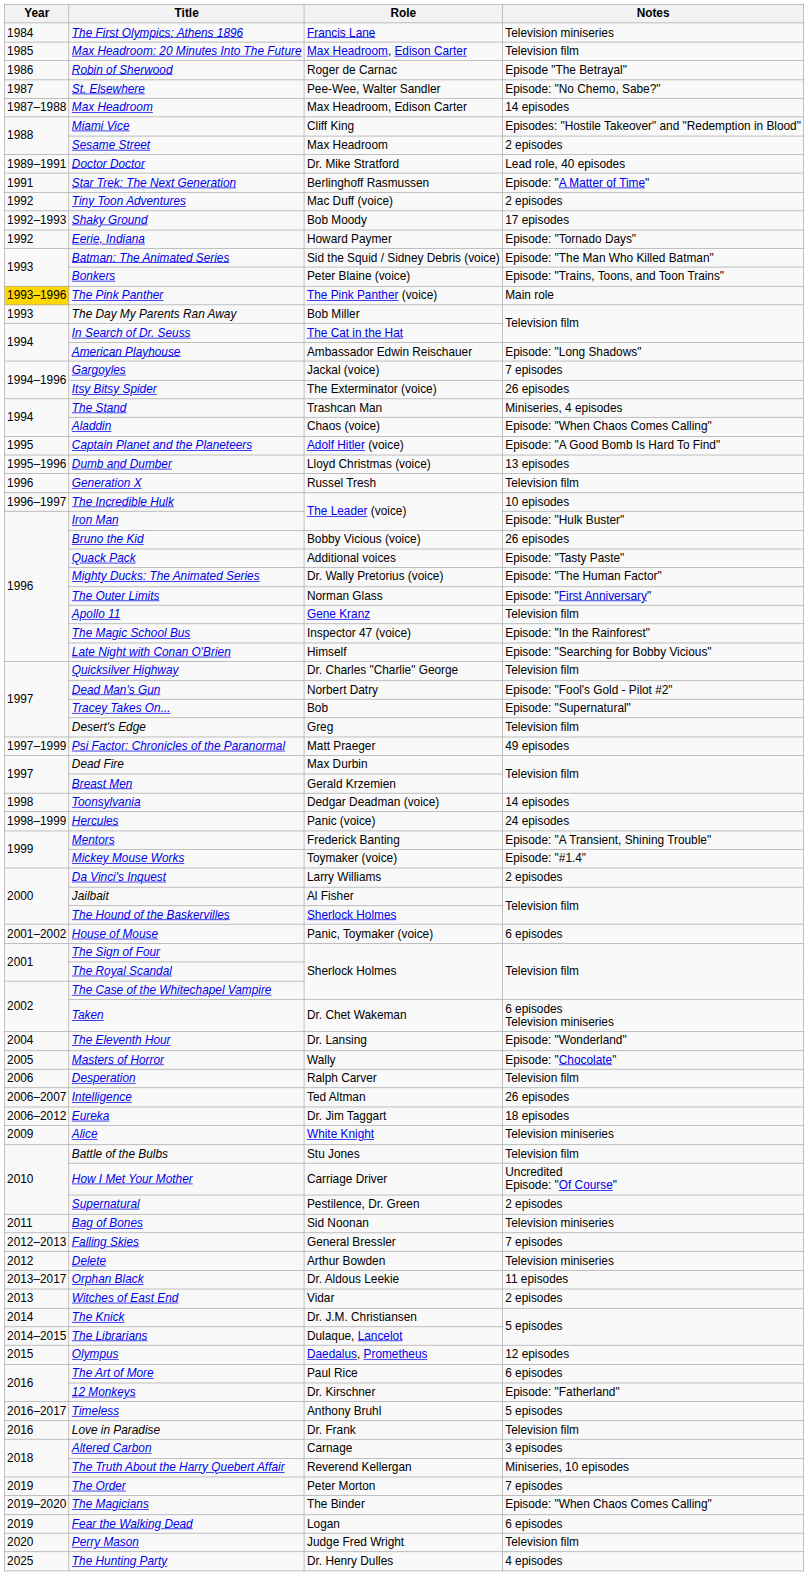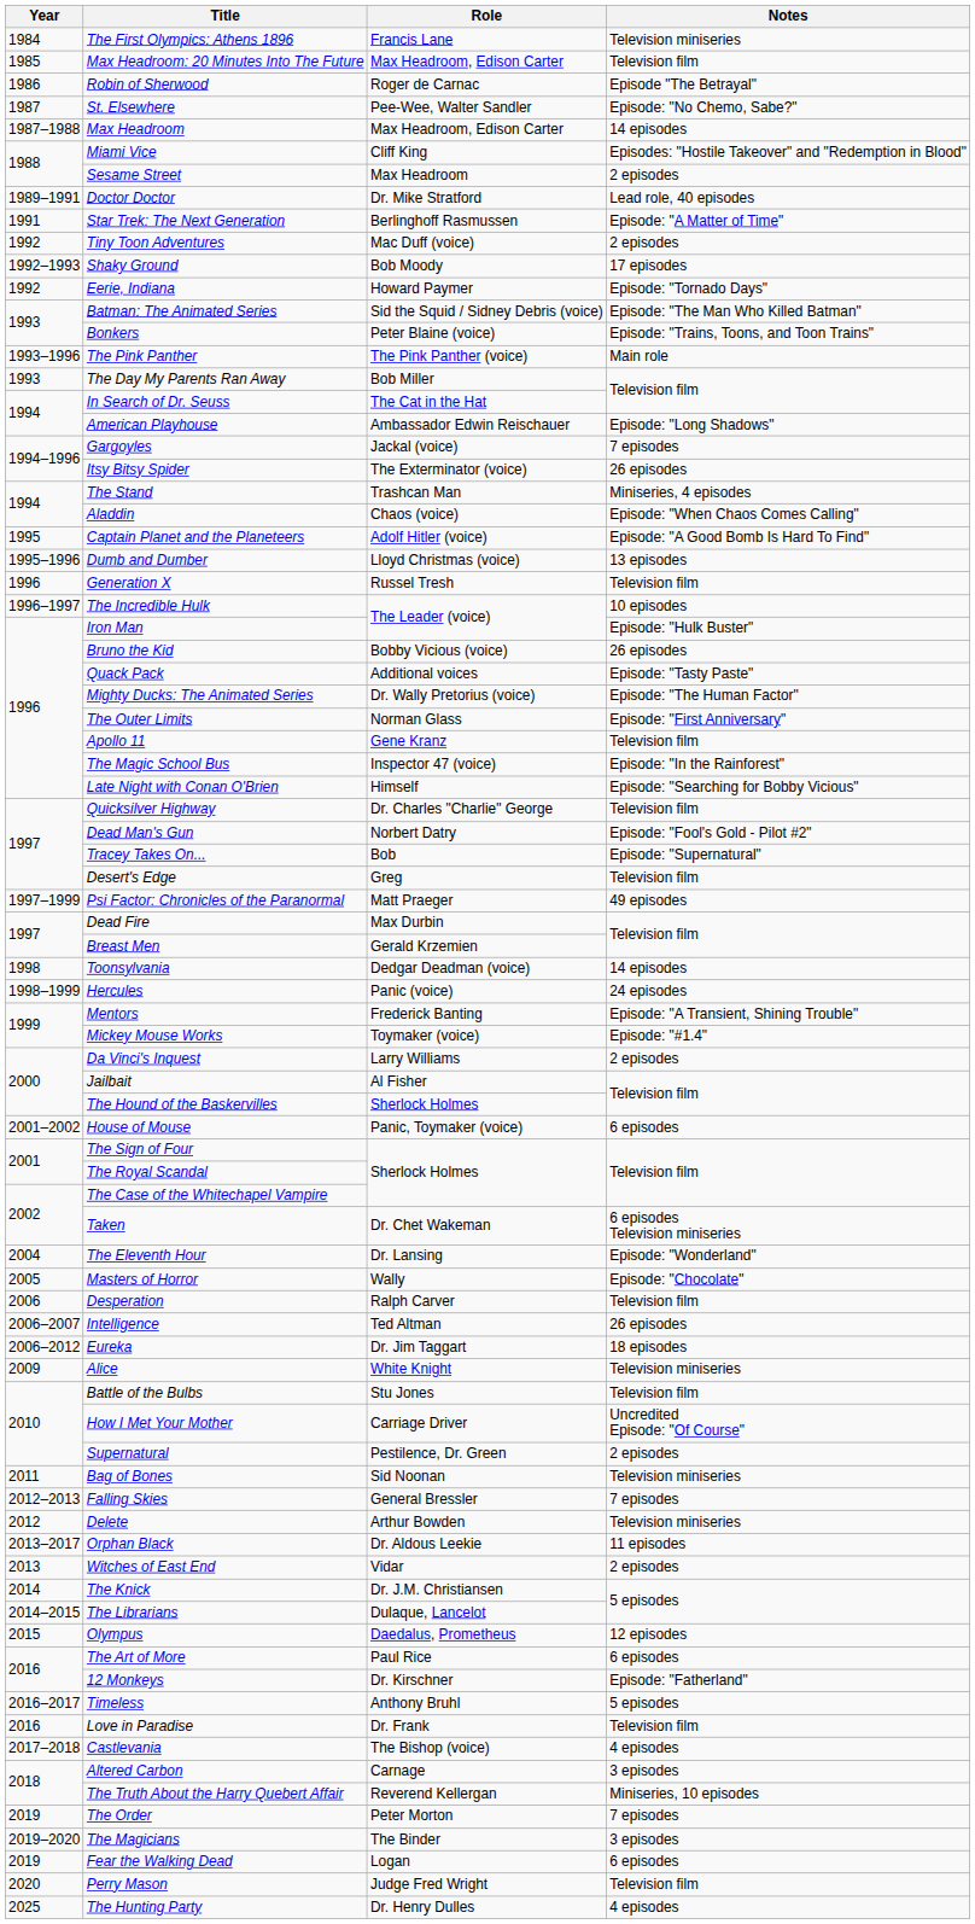The Pink Panther | Year: gold background -> no background
+ row: 2017–2018 | Castlevania | The Bishop (voice) | 4 episodes
The Magicians | Notes: Episode: "When Chaos Comes Calling" -> 3 episodes
